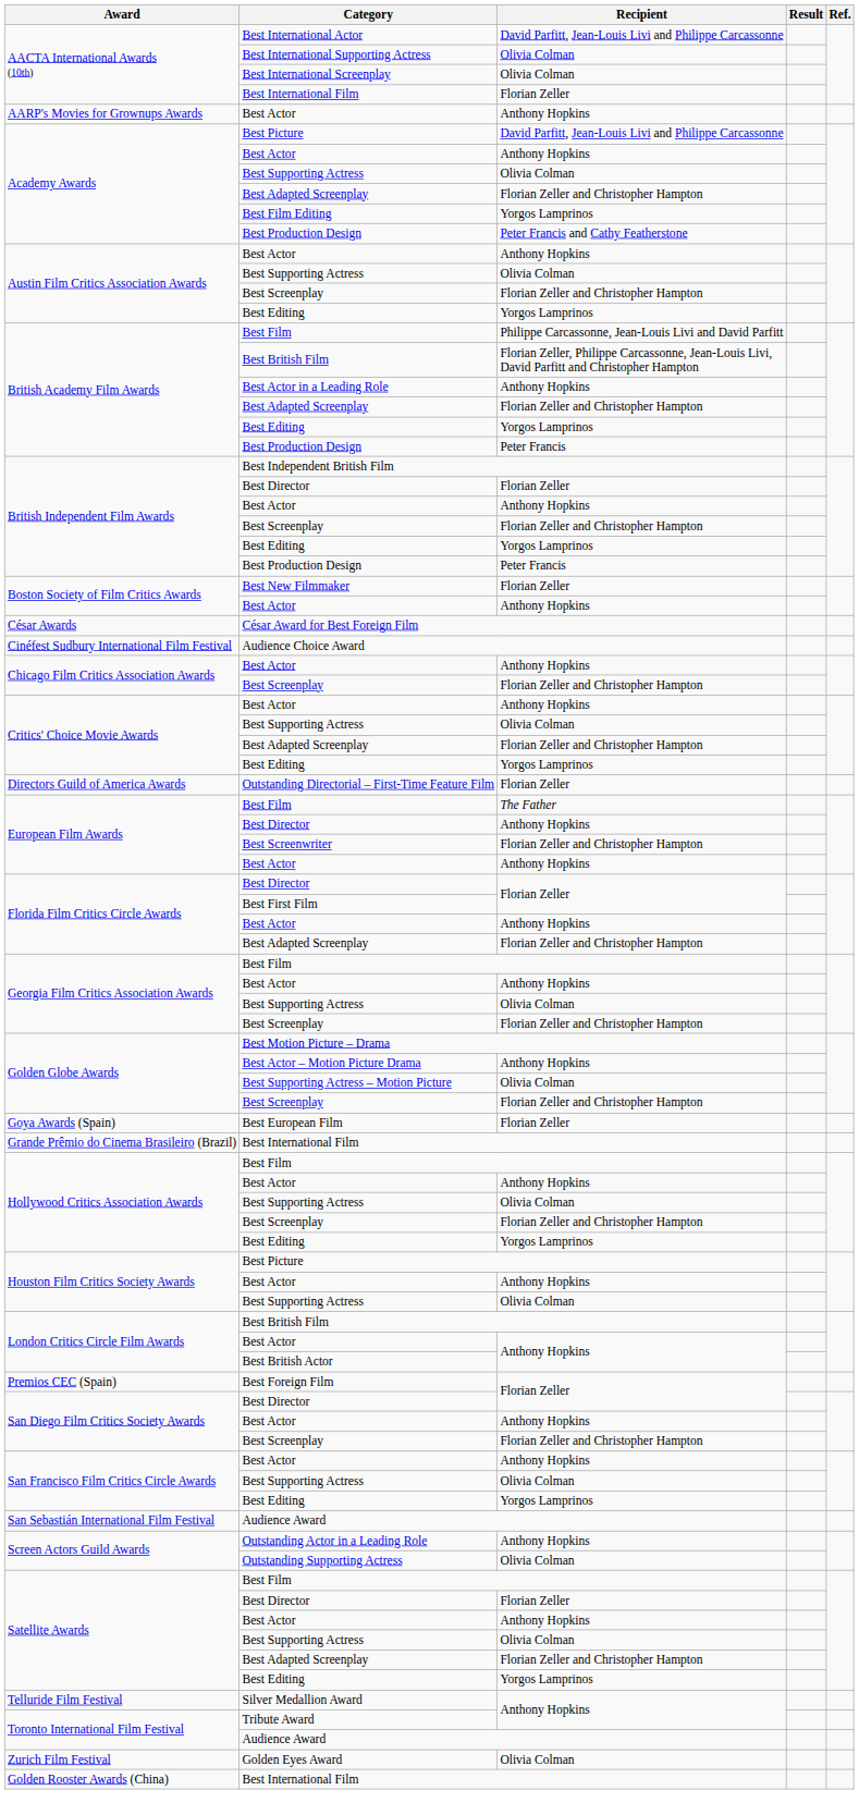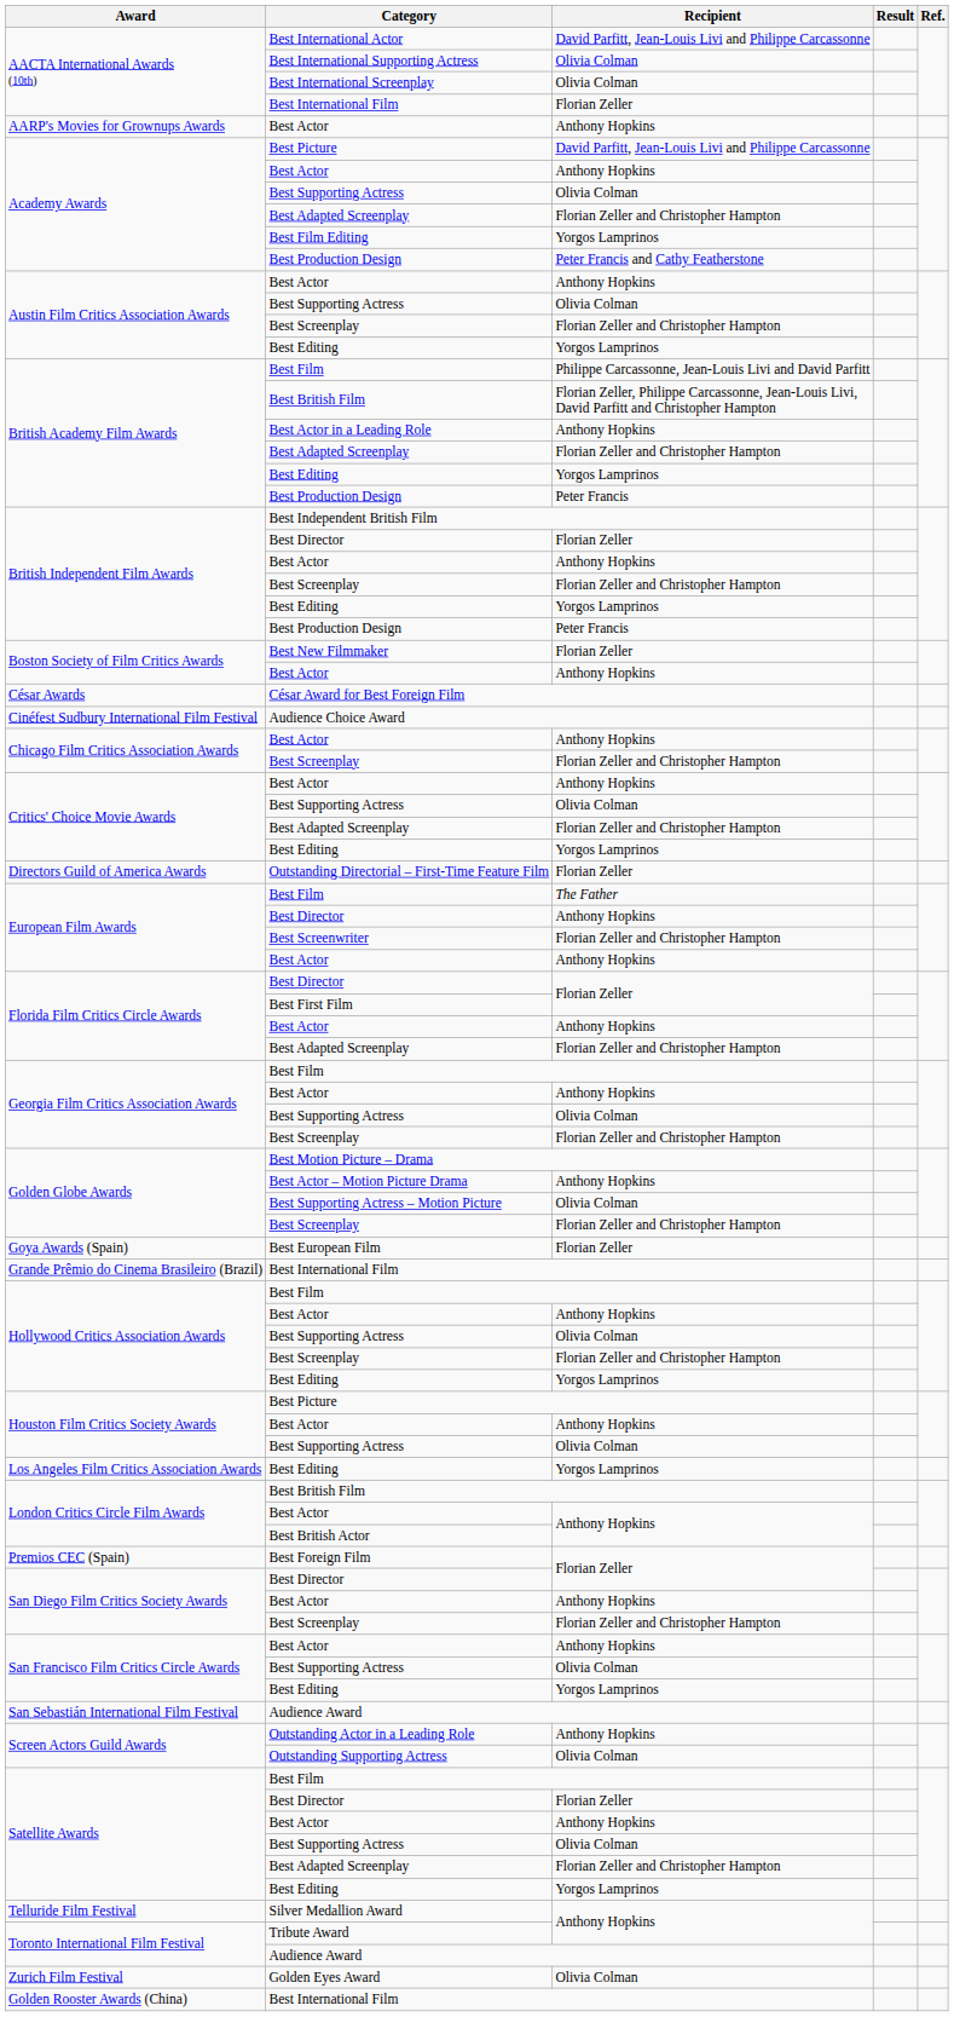+ row: Los Angeles Film Critics Association Awards | Best Editing | Yorgos Lamprinos
